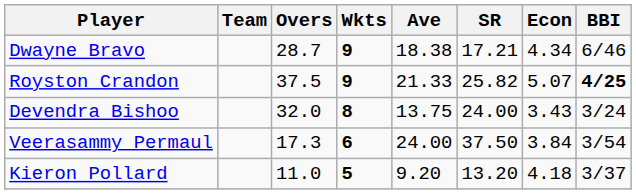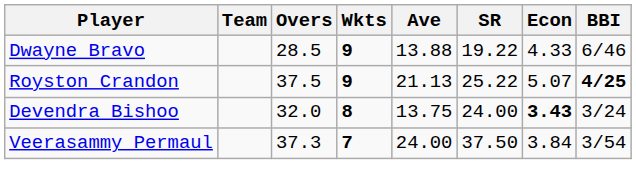Dwayne Bravo | Overs: 28.7 -> 28.5
Dwayne Bravo | Ave: 18.38 -> 13.88
Dwayne Bravo | SR: 17.21 -> 19.22
Dwayne Bravo | Econ: 4.34 -> 4.33
Royston Crandon | Ave: 21.33 -> 21.13
Royston Crandon | SR: 25.82 -> 25.22
Devendra Bishoo | Econ: normal -> bold
Veerasammy Permaul | Overs: 17.3 -> 37.3
Veerasammy Permaul | Wkts: 6 -> 7
- row: Kieron Pollard | 11.0 | 5 | 9.20 | 13.20 | 4.18 | 3/37
